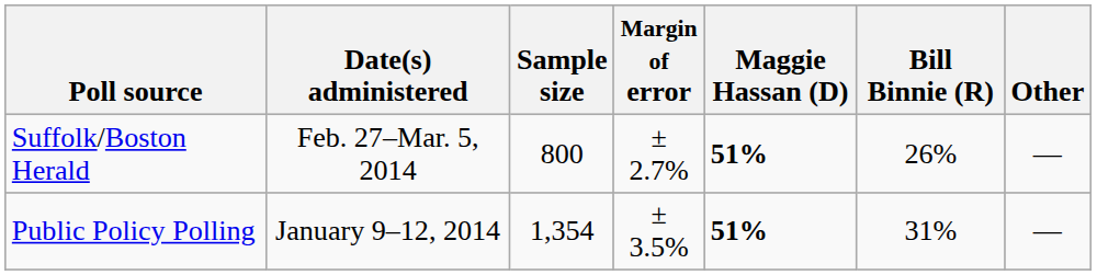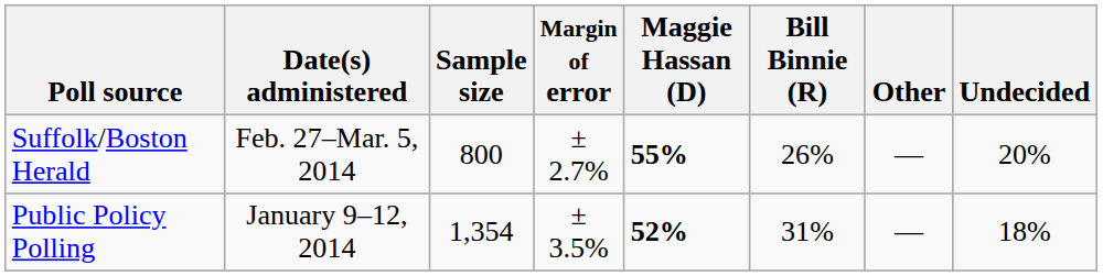+ column: Undecided | 20% | 18%
Suffolk/Boston Herald | Maggie Hassan (D): 51% -> 55%
Public Policy Polling | Maggie Hassan (D): 51% -> 52%
